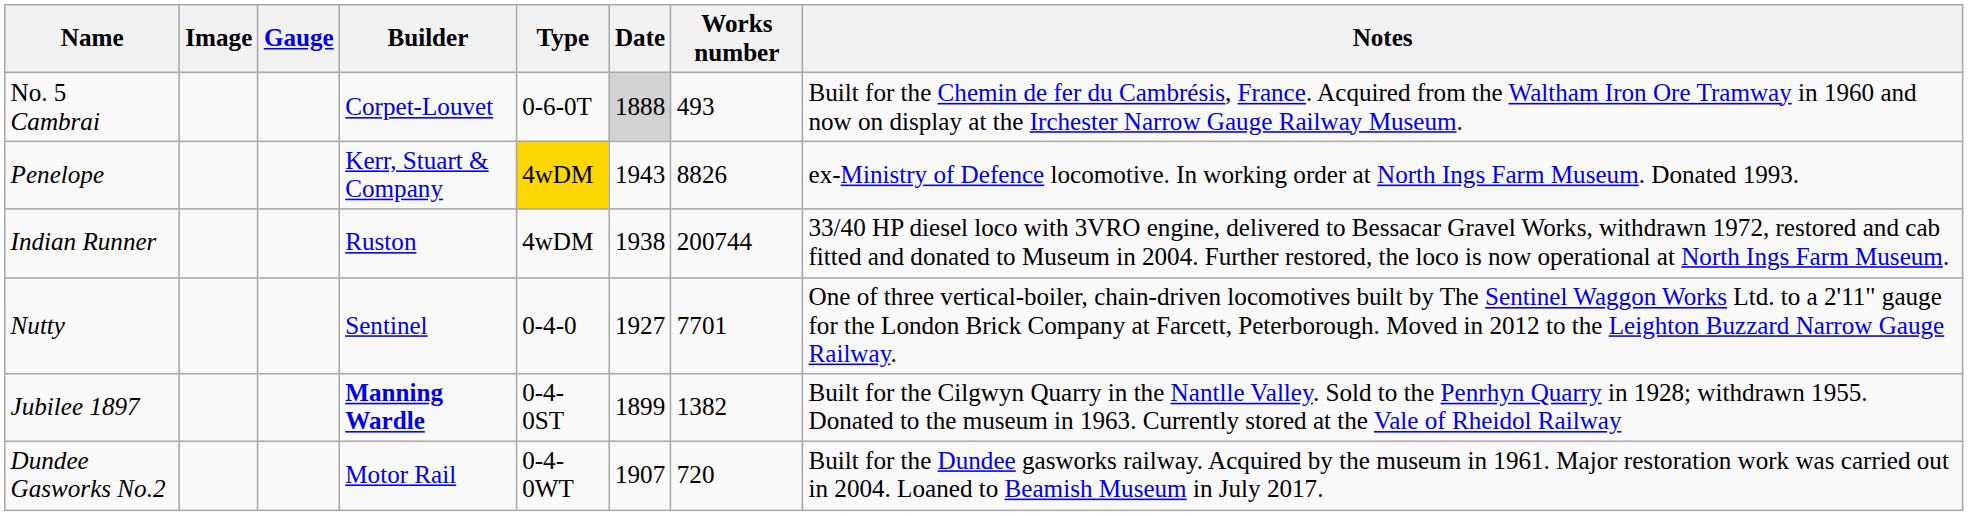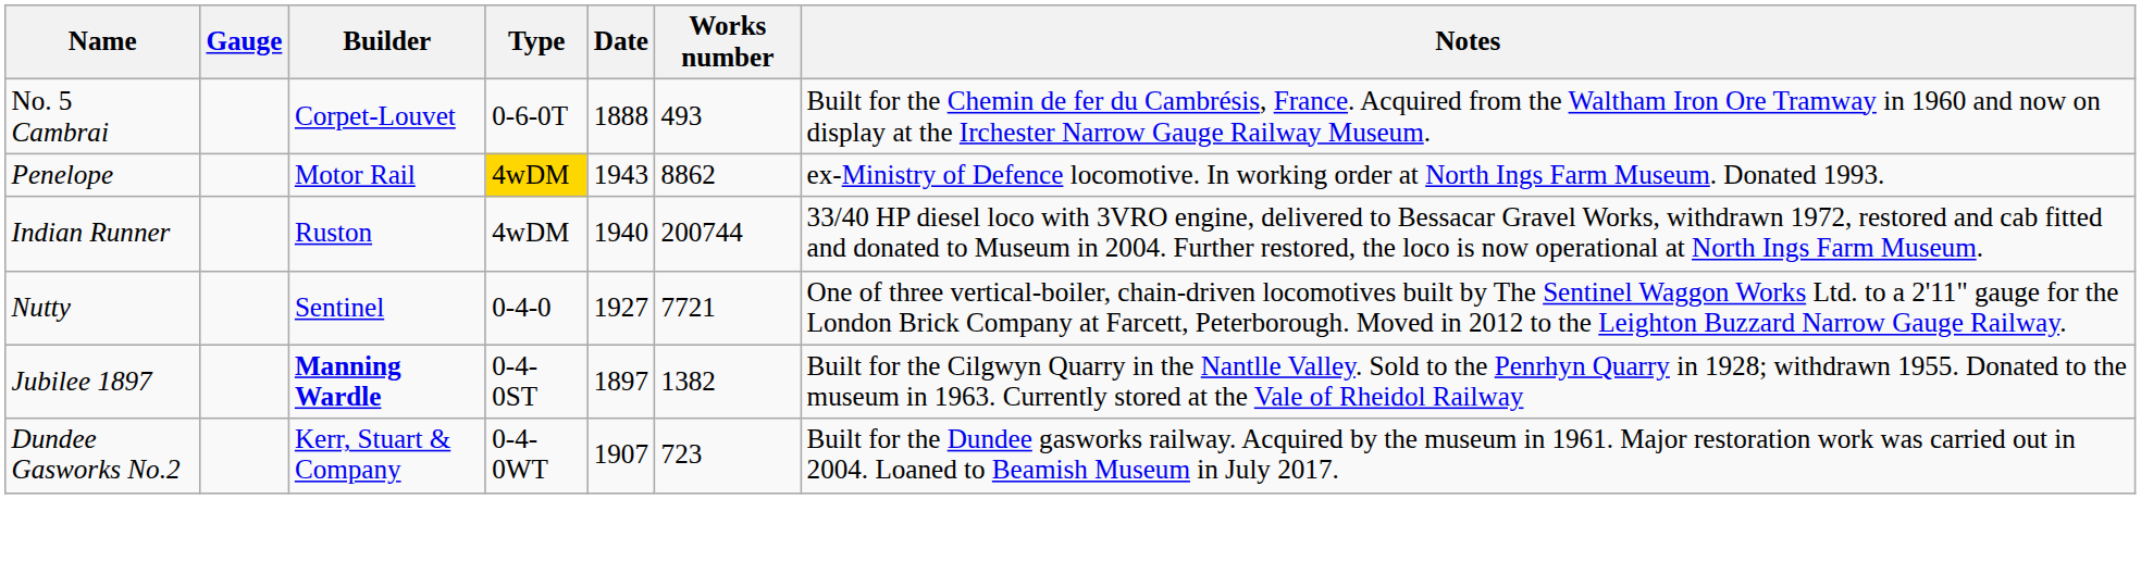- column: Image
No. 5 Cambrai | Date: lightgrey background -> no background
Penelope | Builder: Kerr, Stuart & Company -> Motor Rail
Penelope | Works number: 8826 -> 8862
Indian Runner | Date: 1938 -> 1940
Nutty | Works number: 7701 -> 7721
Jubilee 1897 | Date: 1899 -> 1897
Dundee Gasworks No.2 | Builder: Motor Rail -> Kerr, Stuart & Company
Dundee Gasworks No.2 | Works number: 720 -> 723
